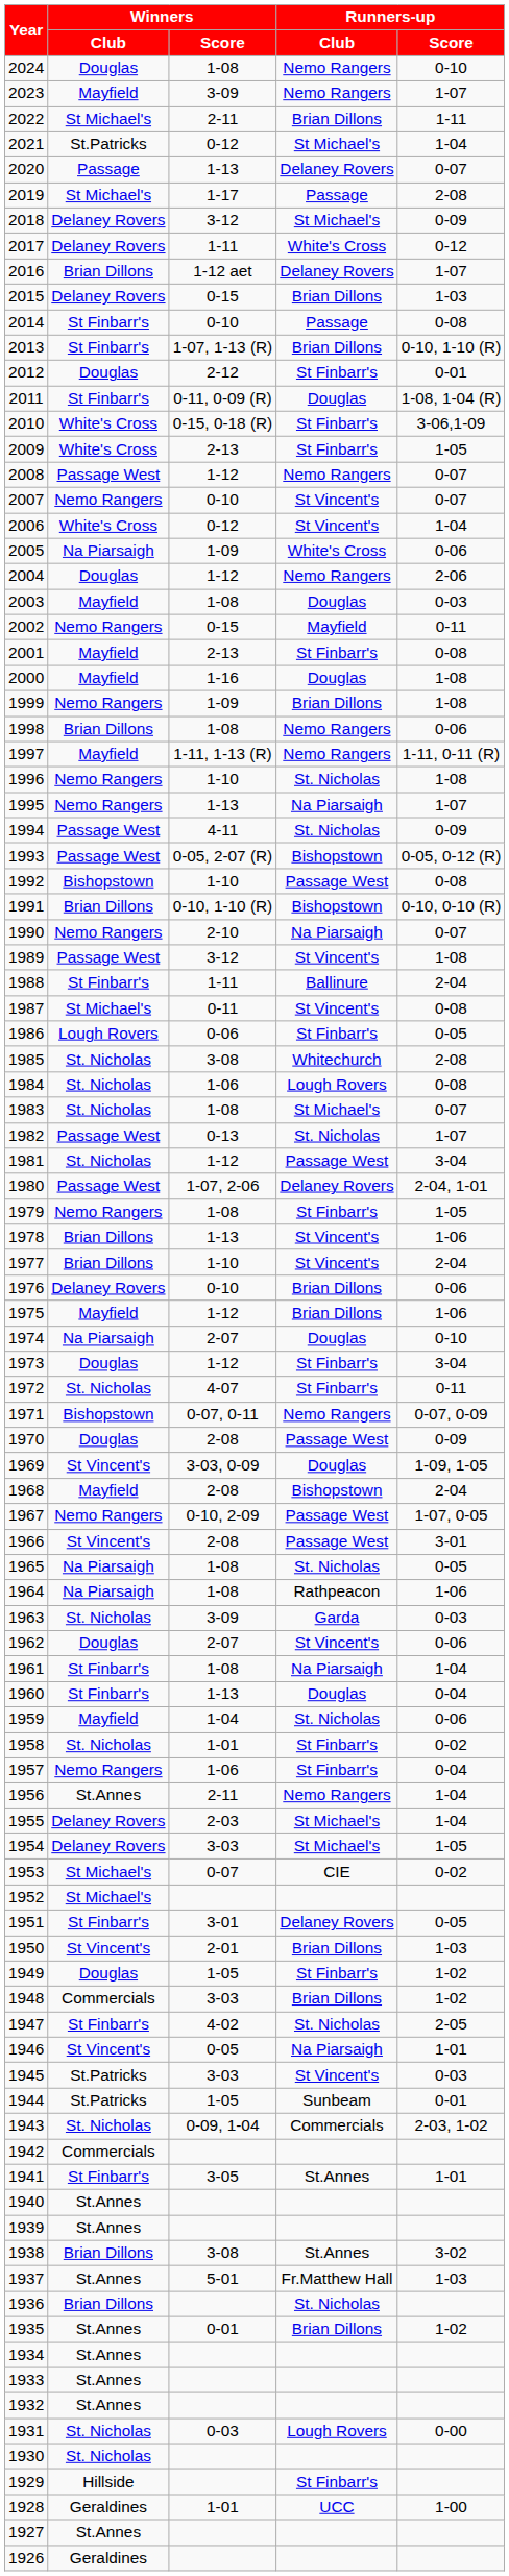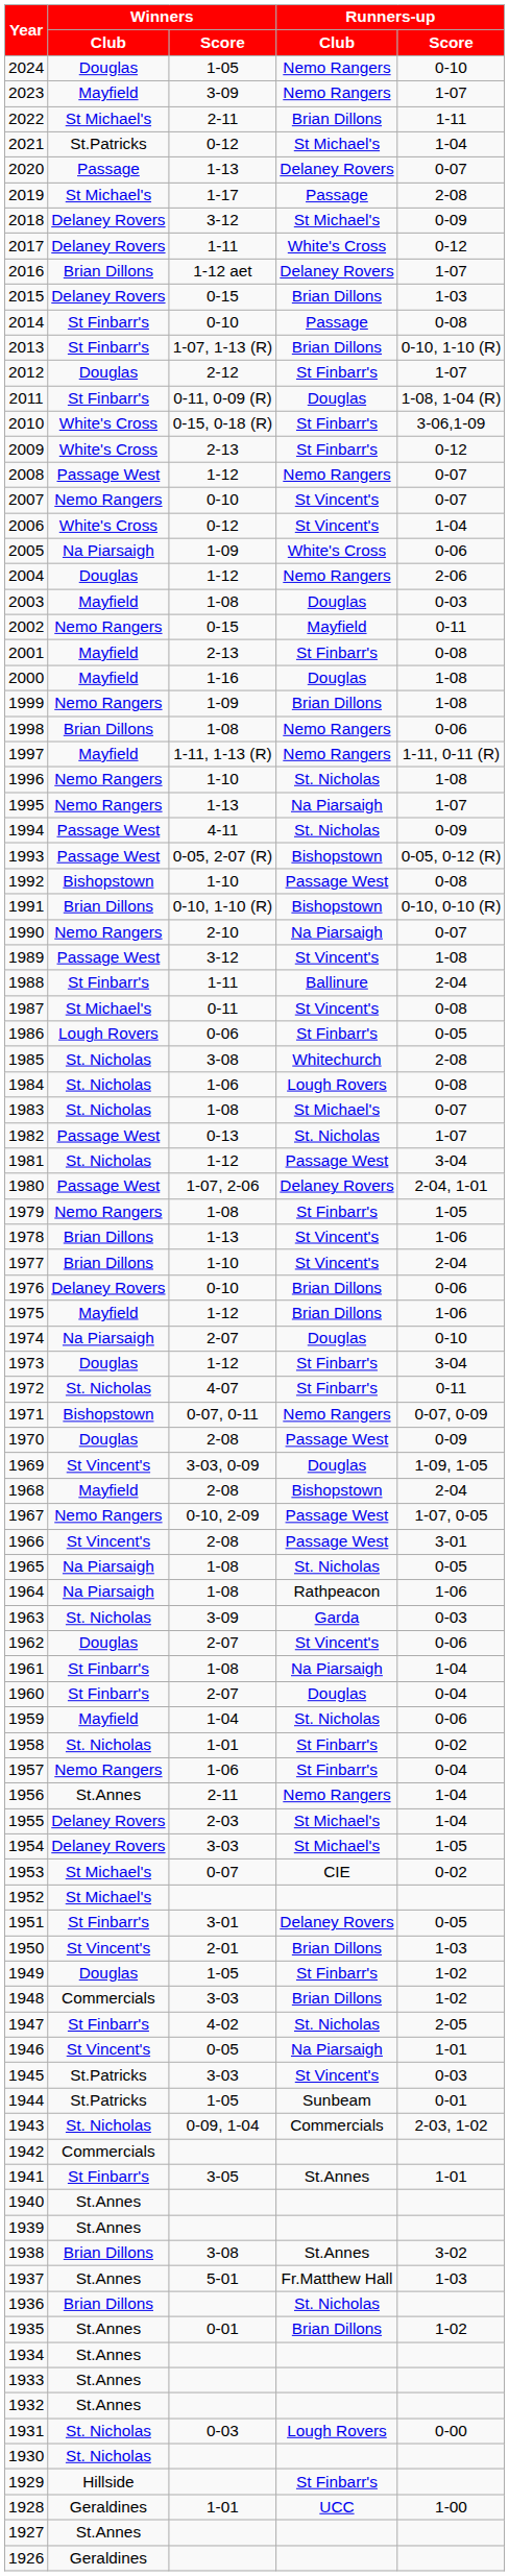2024 | Winners / Score: 1-08 -> 1-05
2012 | Runners-up / Score: 0-01 -> 1-07
2009 | Runners-up / Score: 1-05 -> 0-12
1960 | Winners / Score: 1-13 -> 2-07
